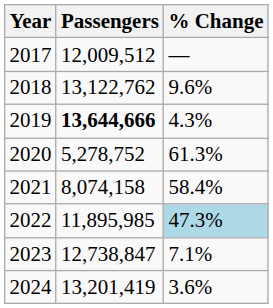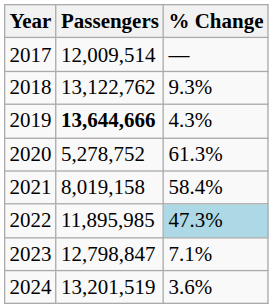2017 | Passengers: 12,009,512 -> 12,009,514
2018 | % Change: 9.6% -> 9.3%
2021 | Passengers: 8,074,158 -> 8,019,158
2023 | Passengers: 12,738,847 -> 12,798,847
2024 | Passengers: 13,201,419 -> 13,201,519
